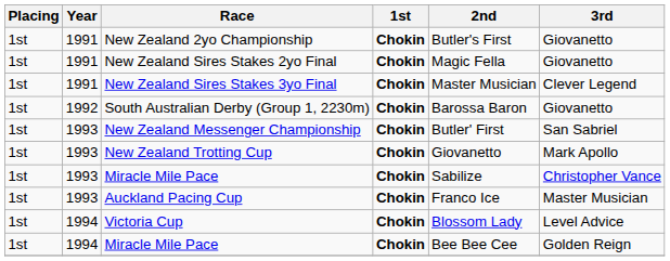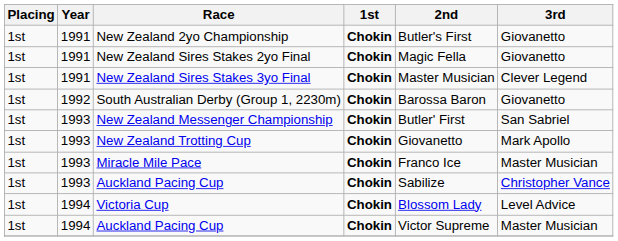1993 / Miracle Mile Pace | 2nd: Sabilize -> Franco Ice
1993 / Miracle Mile Pace | 3rd: Christopher Vance -> Master Musician
1993 / Auckland Pacing Cup | 2nd: Franco Ice -> Sabilize
1993 / Auckland Pacing Cup | 3rd: Master Musician -> Christopher Vance
- row: 1st | 1994 | Miracle Mile Pace | Chokin | Bee Bee Cee | Golden Reign
+ row: 1st | 1994 | Auckland Pacing Cup | Chokin | Victor Supreme | Master Musician
